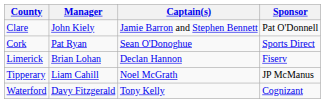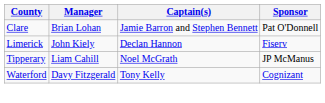Clare | Manager: John Kiely -> Brian Lohan
- row: Cork | Pat Ryan | Sean O'Donoghue | Sports Direct
Limerick | Manager: Brian Lohan -> John Kiely
